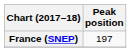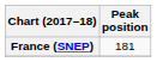France (SNEP) | Peak position: 197 -> 181
